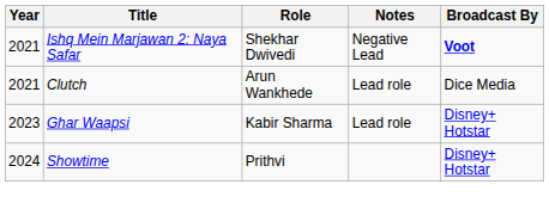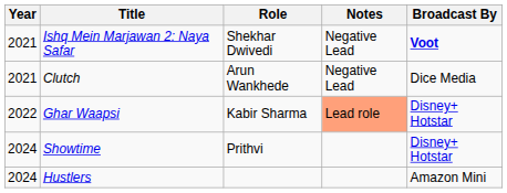Clutch | Notes: Lead role -> Negative Lead
Ghar Waapsi | Year: 2023 -> 2022
Ghar Waapsi | Notes: no background -> lightsalmon background
+ row: 2024 | Hustlers | Amazon Mini
